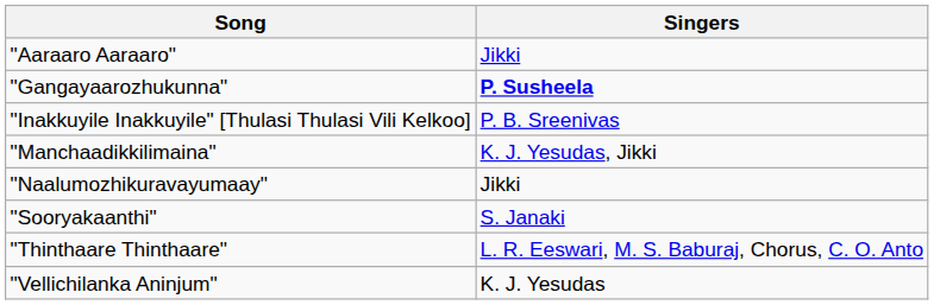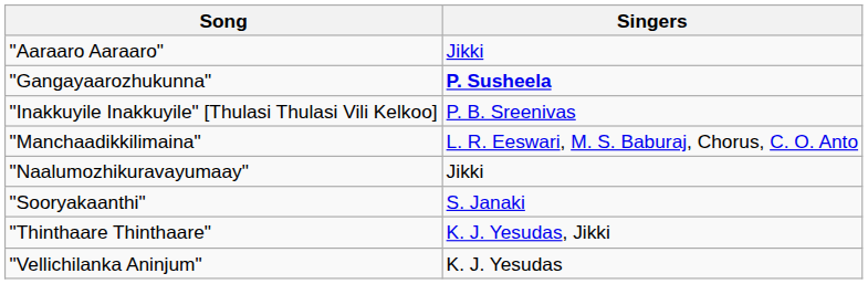"Manchaadikkilimaina" | Singers: K. J. Yesudas, Jikki -> L. R. Eeswari, M. S. Baburaj, Chorus, C. O. Anto
"Thinthaare Thinthaare" | Singers: L. R. Eeswari, M. S. Baburaj, Chorus, C. O. Anto -> K. J. Yesudas, Jikki
